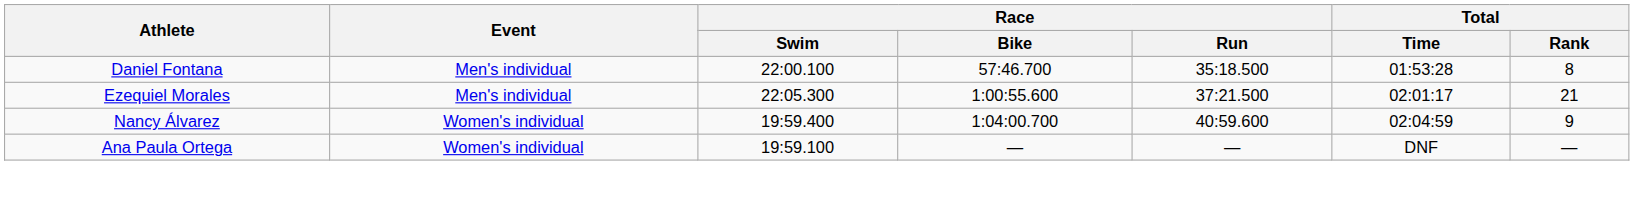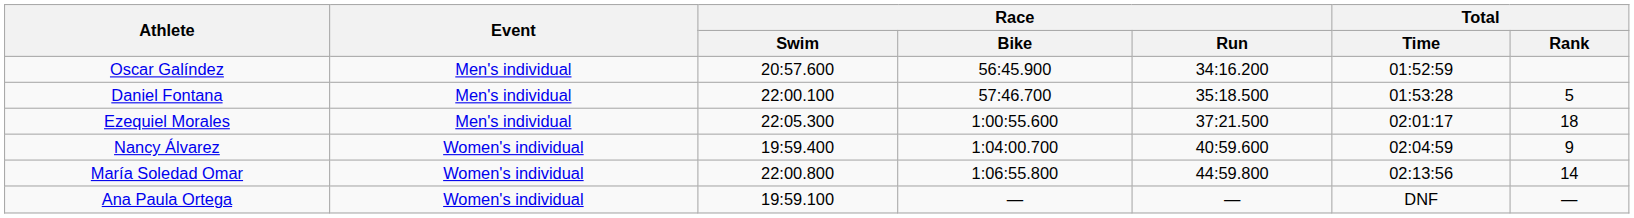+ row: Oscar Galíndez | Men's individual | 20:57.600 | 56:45.900 | 34:16.200 | 01:52:59
Daniel Fontana | Total / Rank: 8 -> 5
Ezequiel Morales | Total / Rank: 21 -> 18
+ row: María Soledad Omar | Women's individual | 22:00.800 | 1:06:55.800 | 44:59.800 | 02:13:56 | 14
